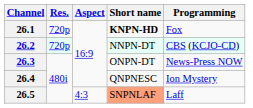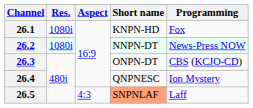26.1 | Res.: 720p -> 1080i
26.1 | Short name: bold -> normal
26.2 | Res.: 720p -> 1080i
26.2 | Programming: CBS (KCJO-CD) -> News-Press NOW
26.3 | Programming: News-Press NOW -> CBS (KCJO-CD)
